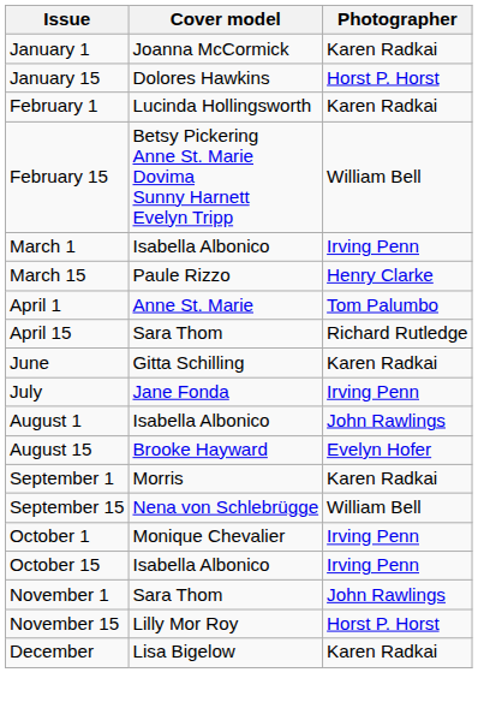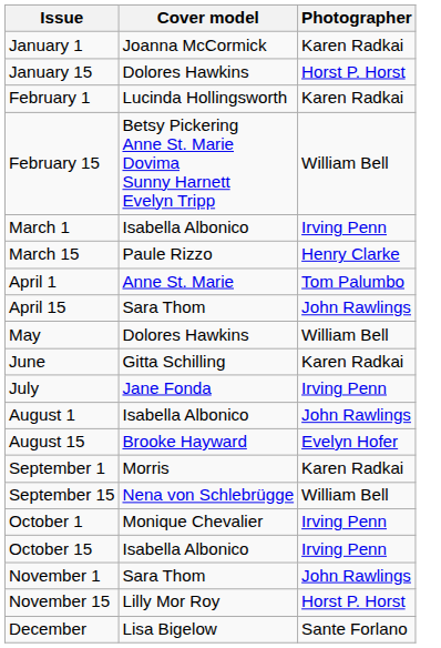April 15 | Photographer: Richard Rutledge -> John Rawlings
+ row: May | Dolores Hawkins | William Bell
December | Photographer: Karen Radkai -> Sante Forlano
